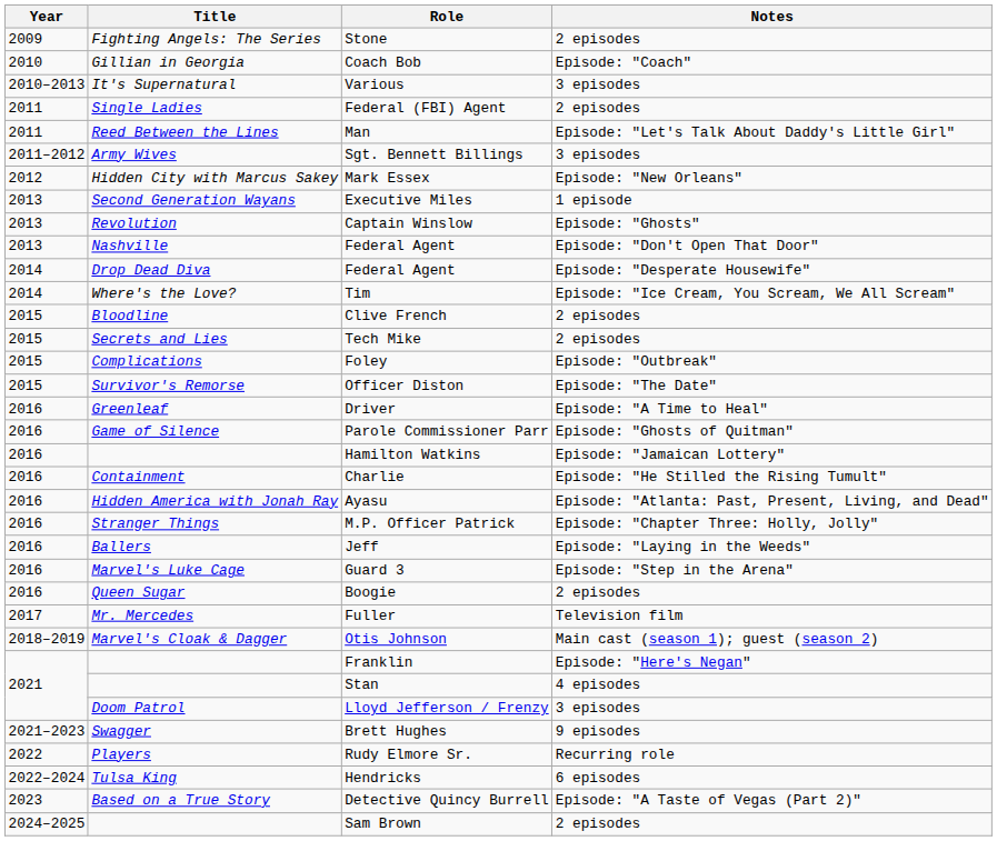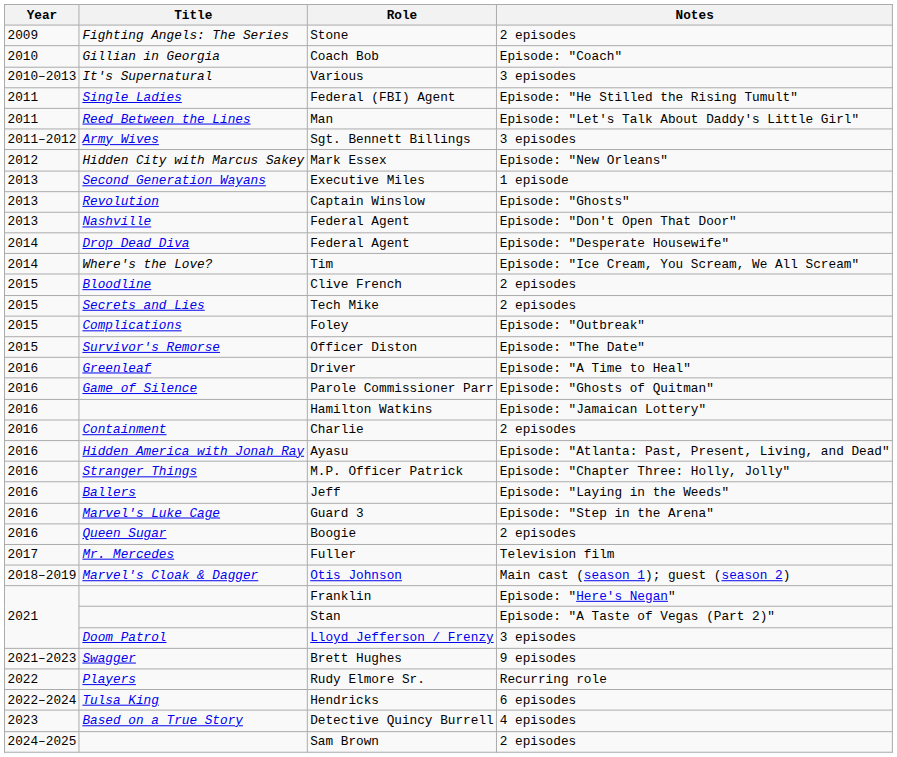Federal (FBI) Agent | Notes: 2 episodes -> Episode: "He Stilled the Rising Tumult"
Charlie | Notes: Episode: "He Stilled the Rising Tumult" -> 2 episodes
Stan | Notes: 4 episodes -> Episode: "A Taste of Vegas (Part 2)"
Detective Quincy Burrell | Notes: Episode: "A Taste of Vegas (Part 2)" -> 4 episodes
